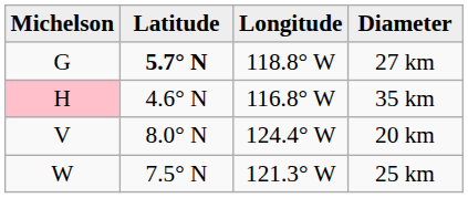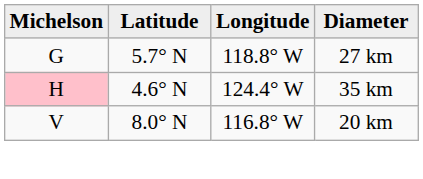27 km | Latitude: bold -> normal
35 km | Longitude: 116.8° W -> 124.4° W
20 km | Longitude: 124.4° W -> 116.8° W
- row: W | 7.5° N | 121.3° W | 25 km
